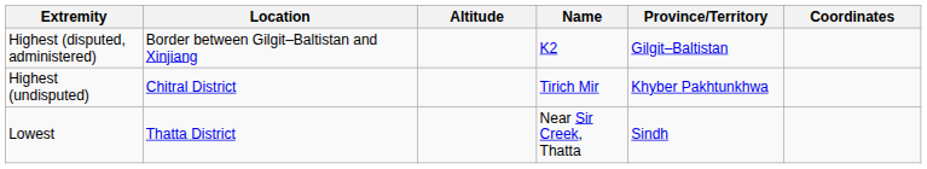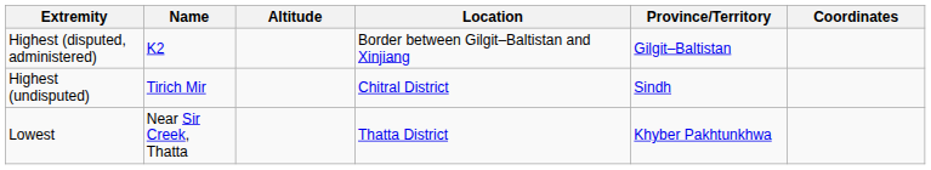columns swapped: Name <-> Location
Highest (undisputed) | Province/Territory: Khyber Pakhtunkhwa -> Sindh
Lowest | Province/Territory: Sindh -> Khyber Pakhtunkhwa
